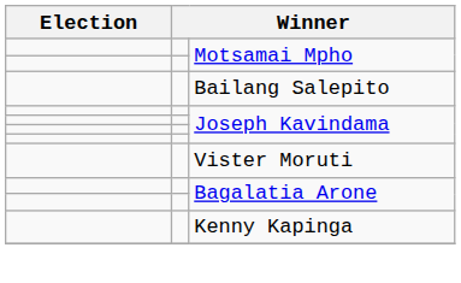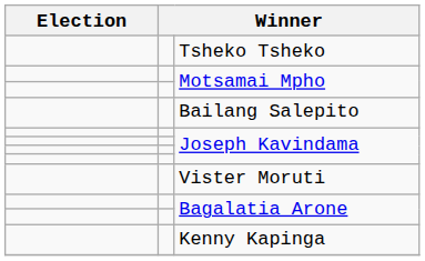+ row: Tsheko Tsheko
